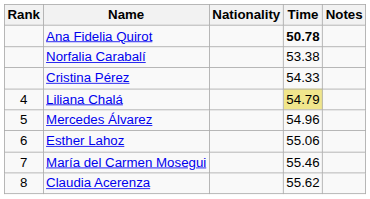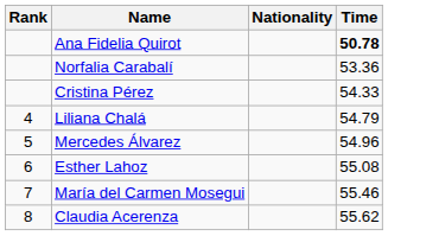- column: Notes
Norfalia Carabalí | Time: 53.38 -> 53.36
Liliana Chalá | Time: khaki background -> no background
Esther Lahoz | Time: 55.06 -> 55.08
